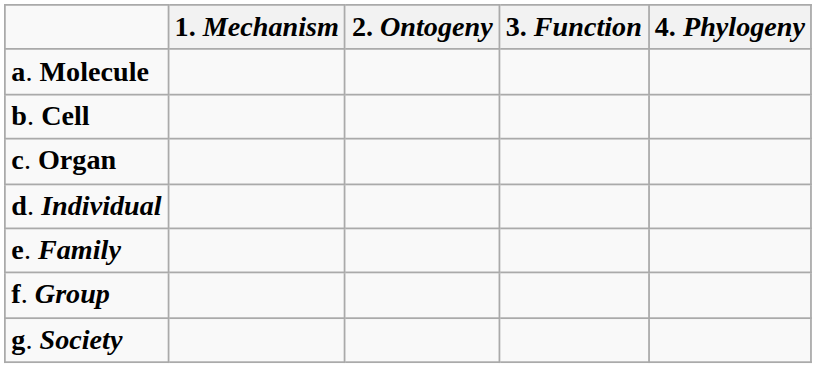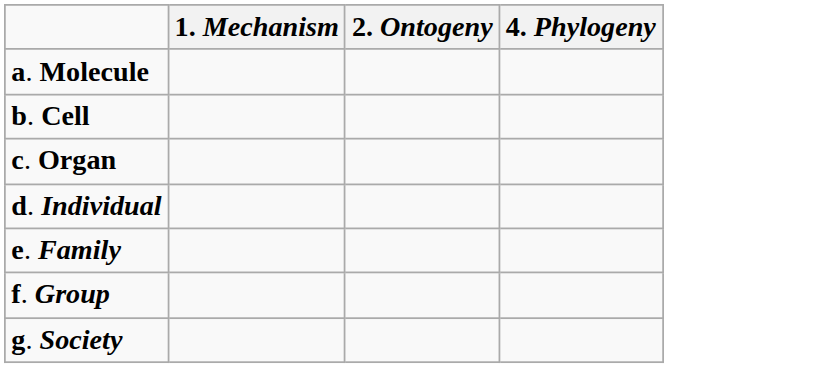- column: 3. Function
